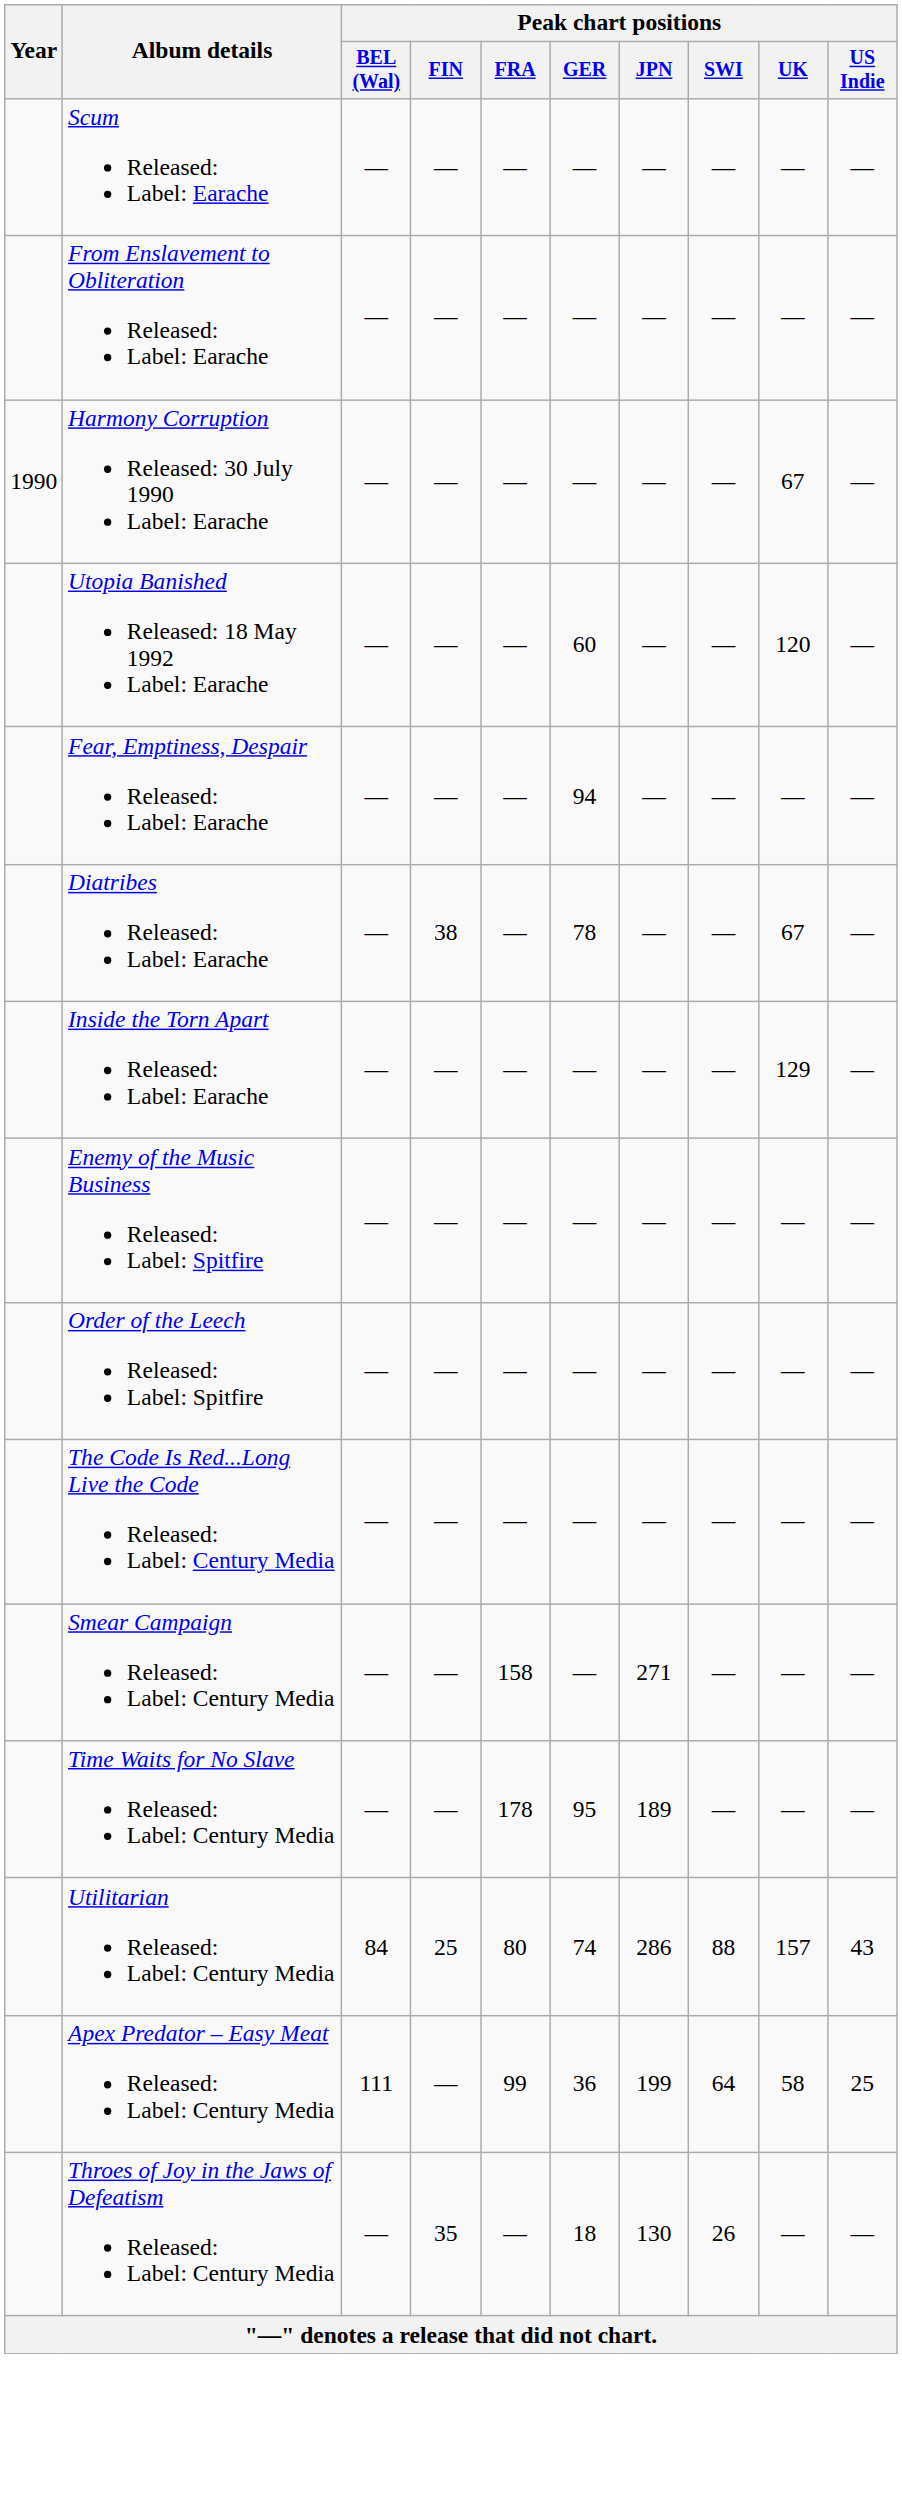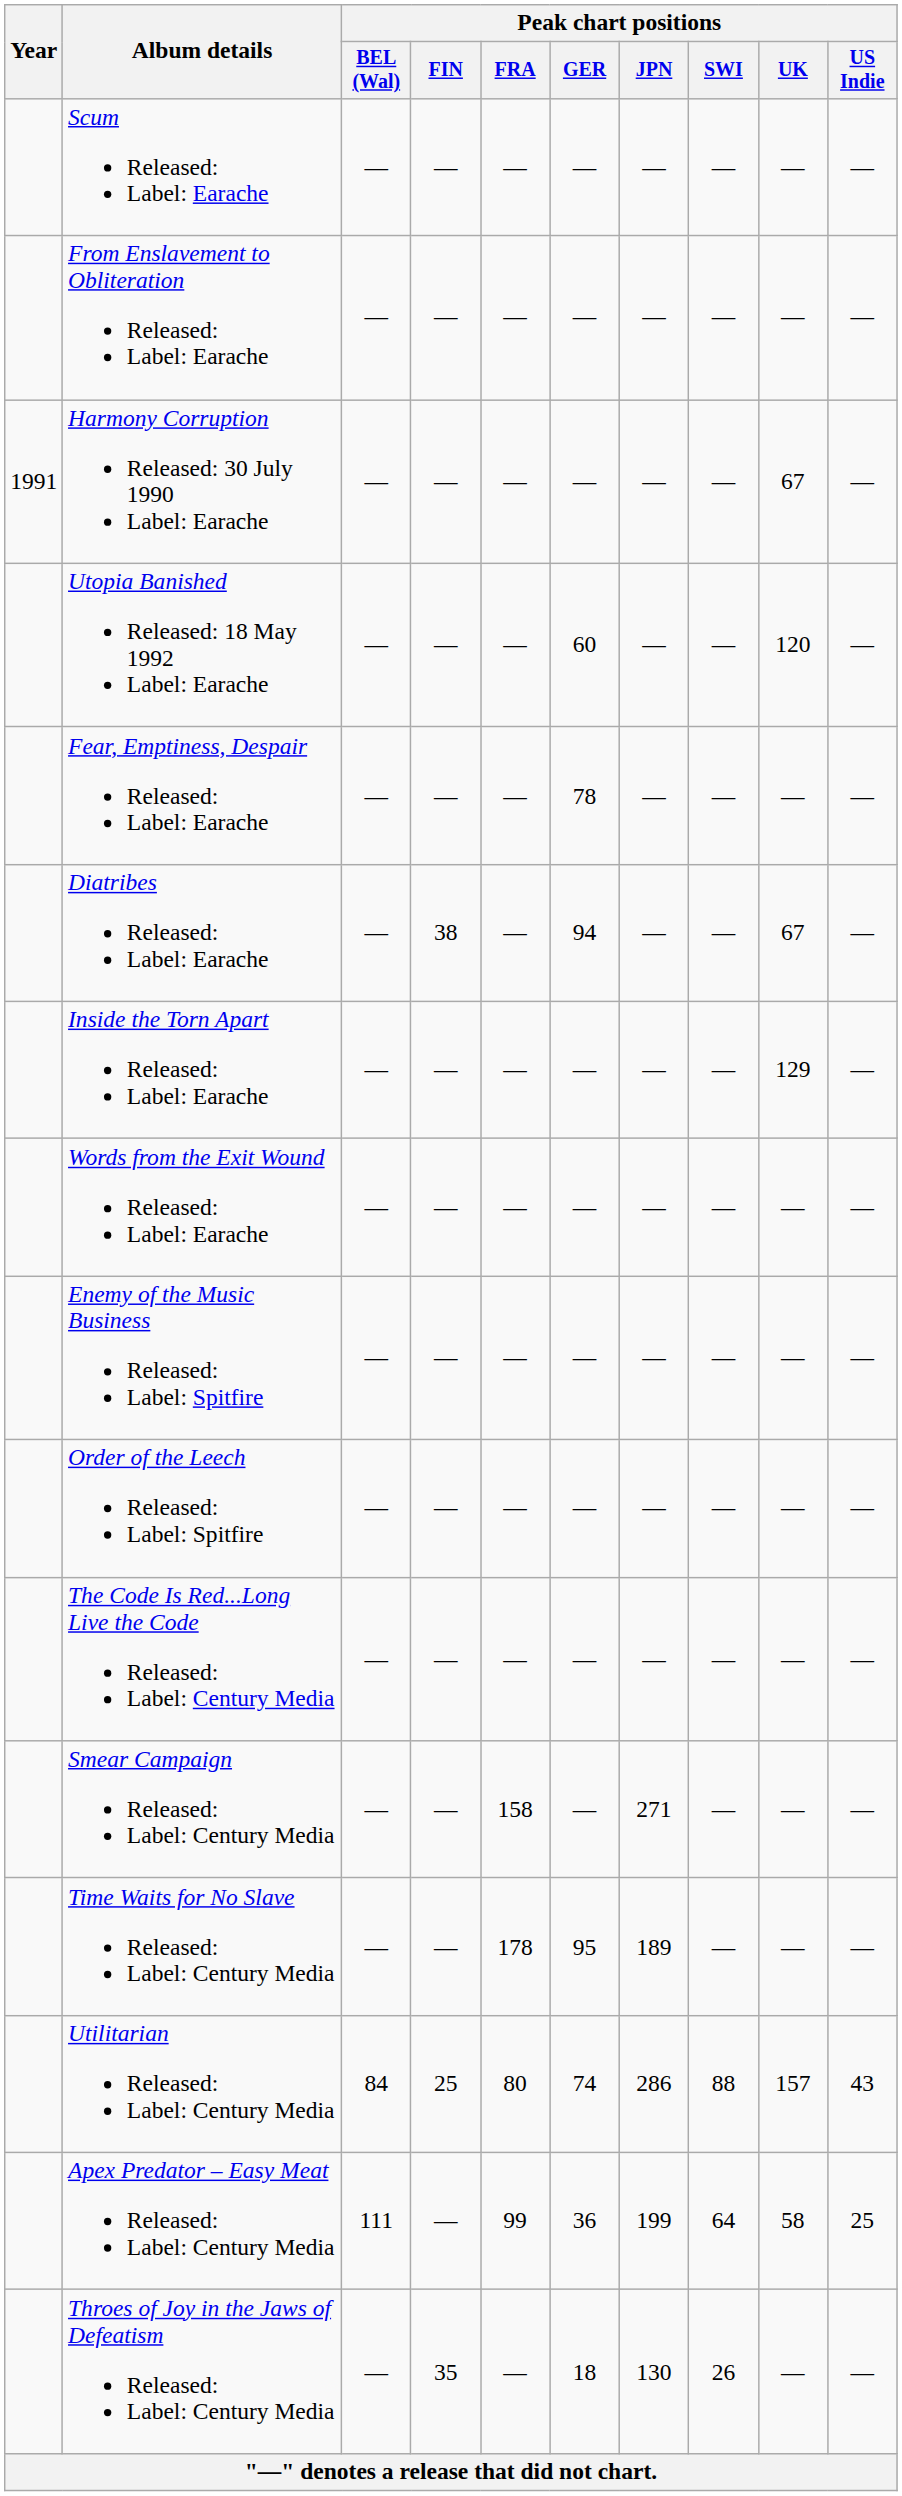Harmony Corruption Released: 30 July 1990 Label: Earache | Year: 1990 -> 1991
Fear, Emptiness, Despair Released: Label: Earache | Peak chart positions / GER: 94 -> 78
Diatribes Released: Label: Earache | Peak chart positions / GER: 78 -> 94
+ row: Words from the Exit Wound Released: Label: Earache | — | — | — | — | — | — | — | —
